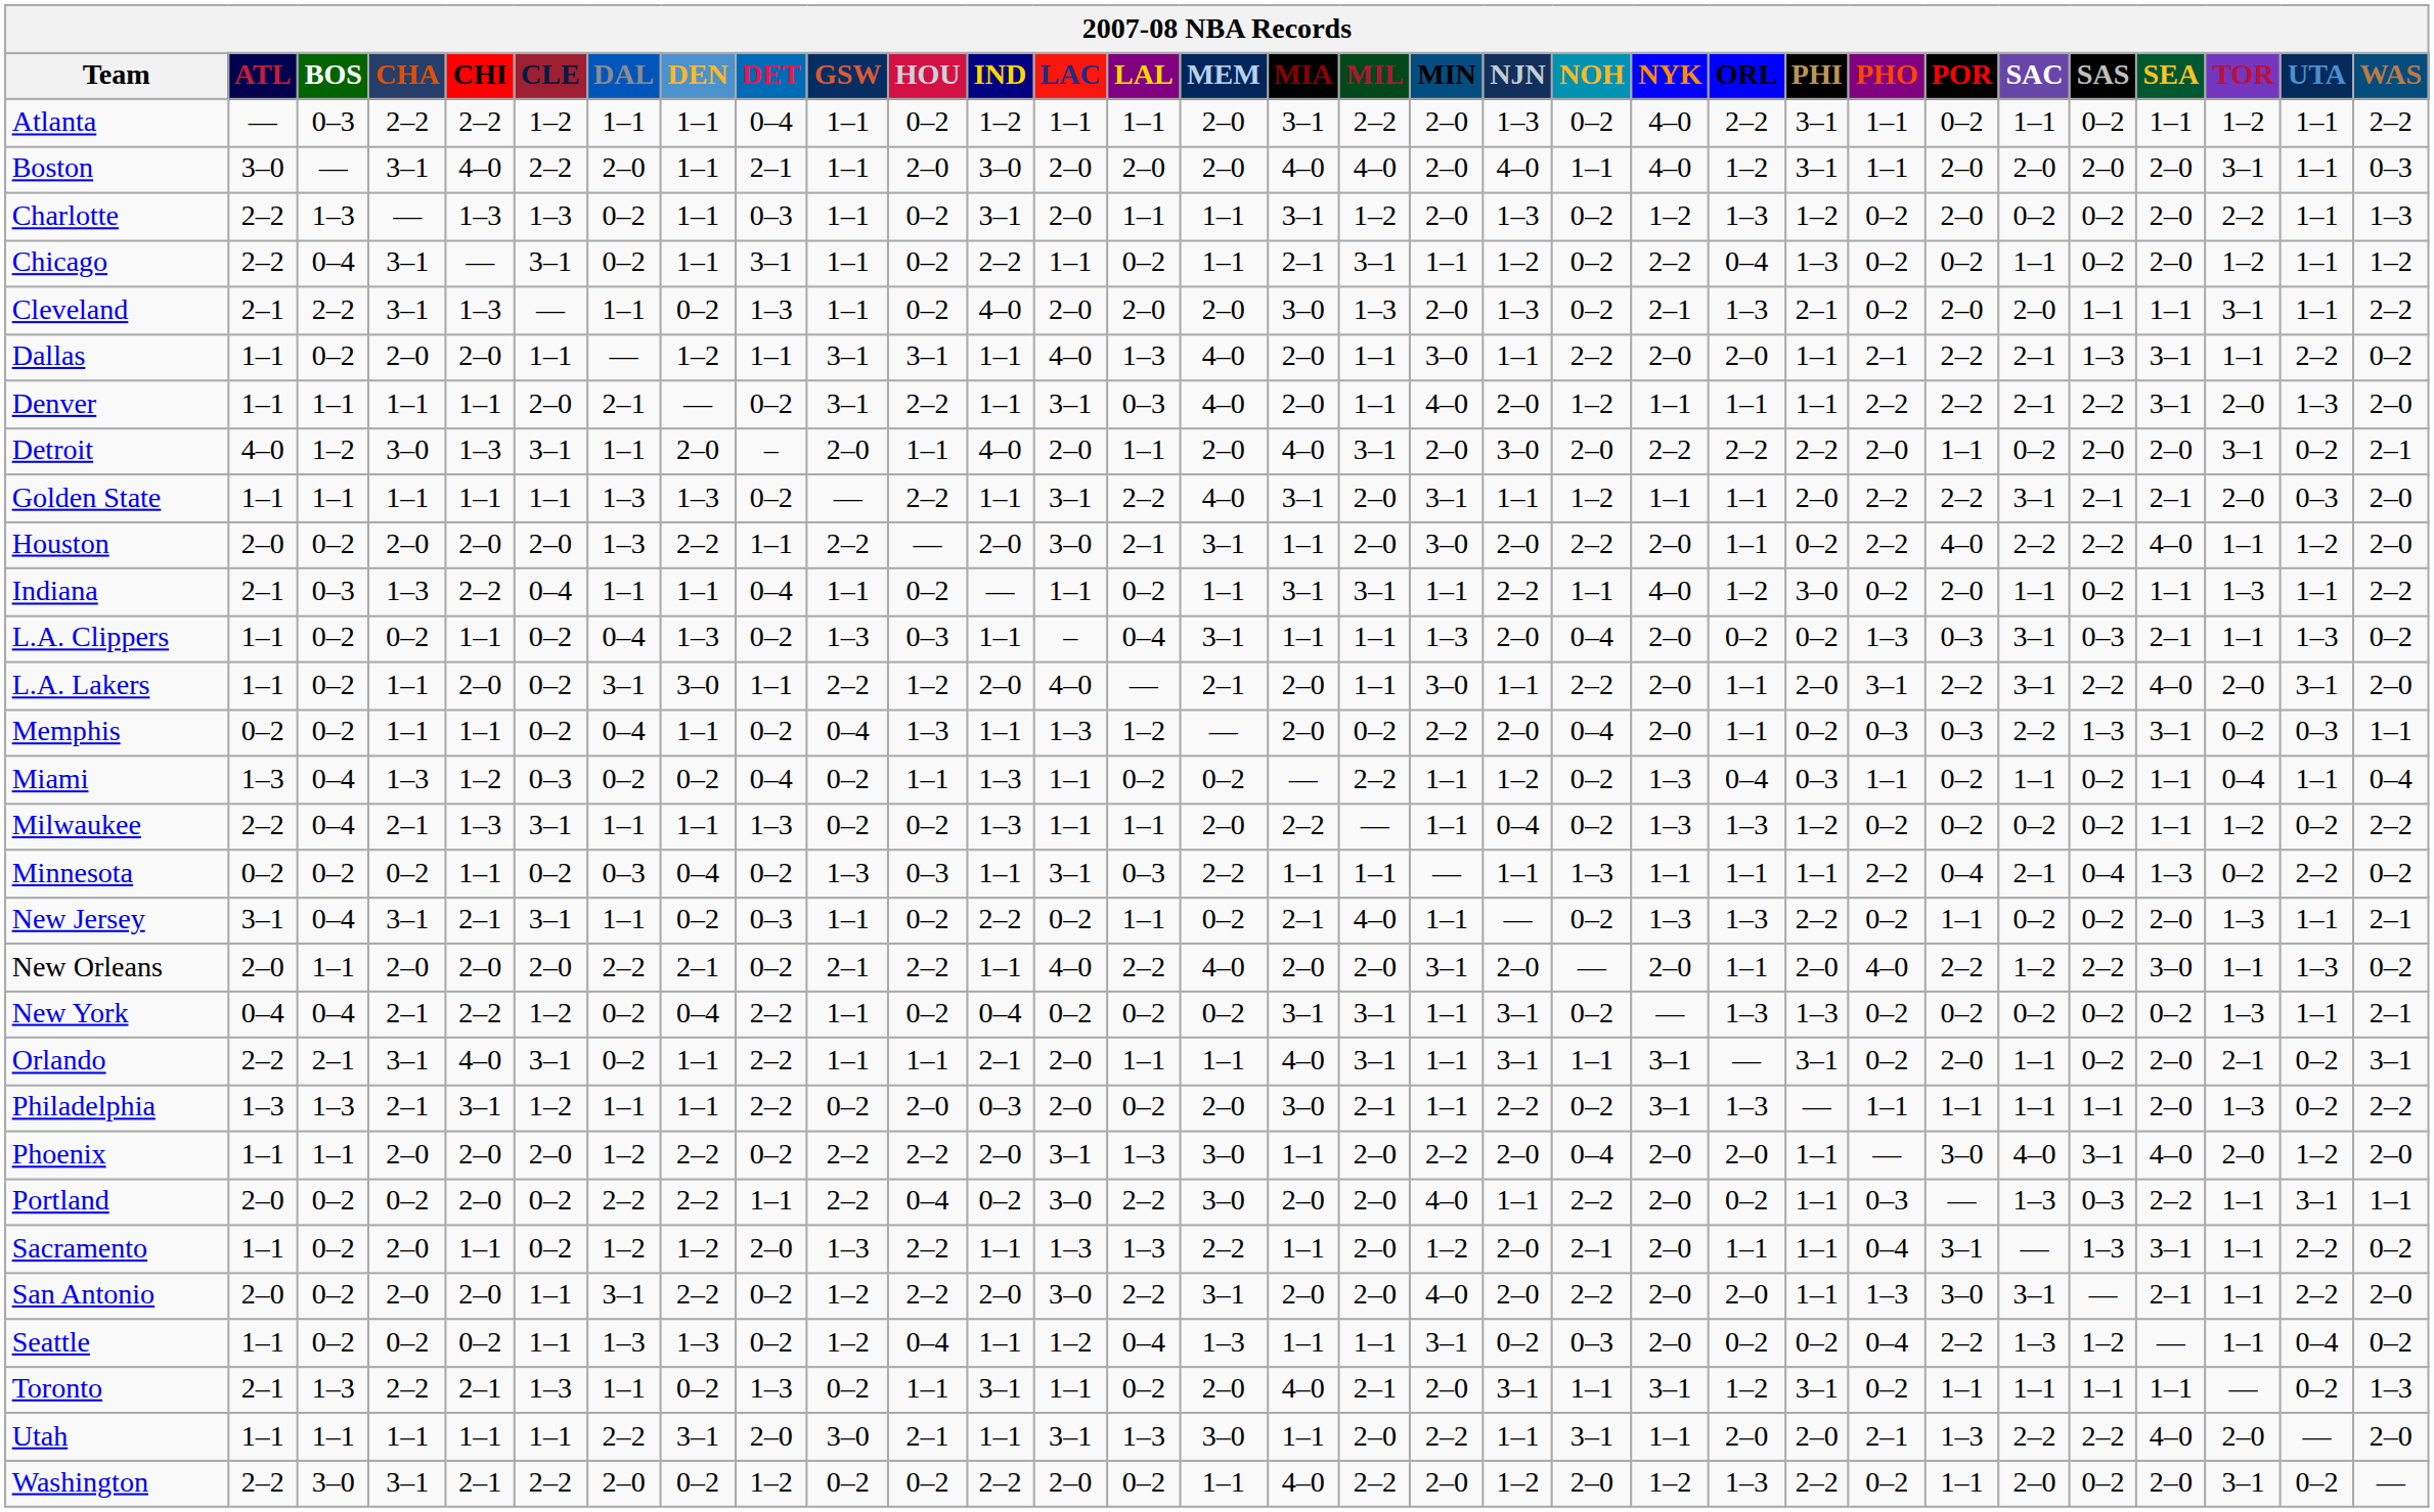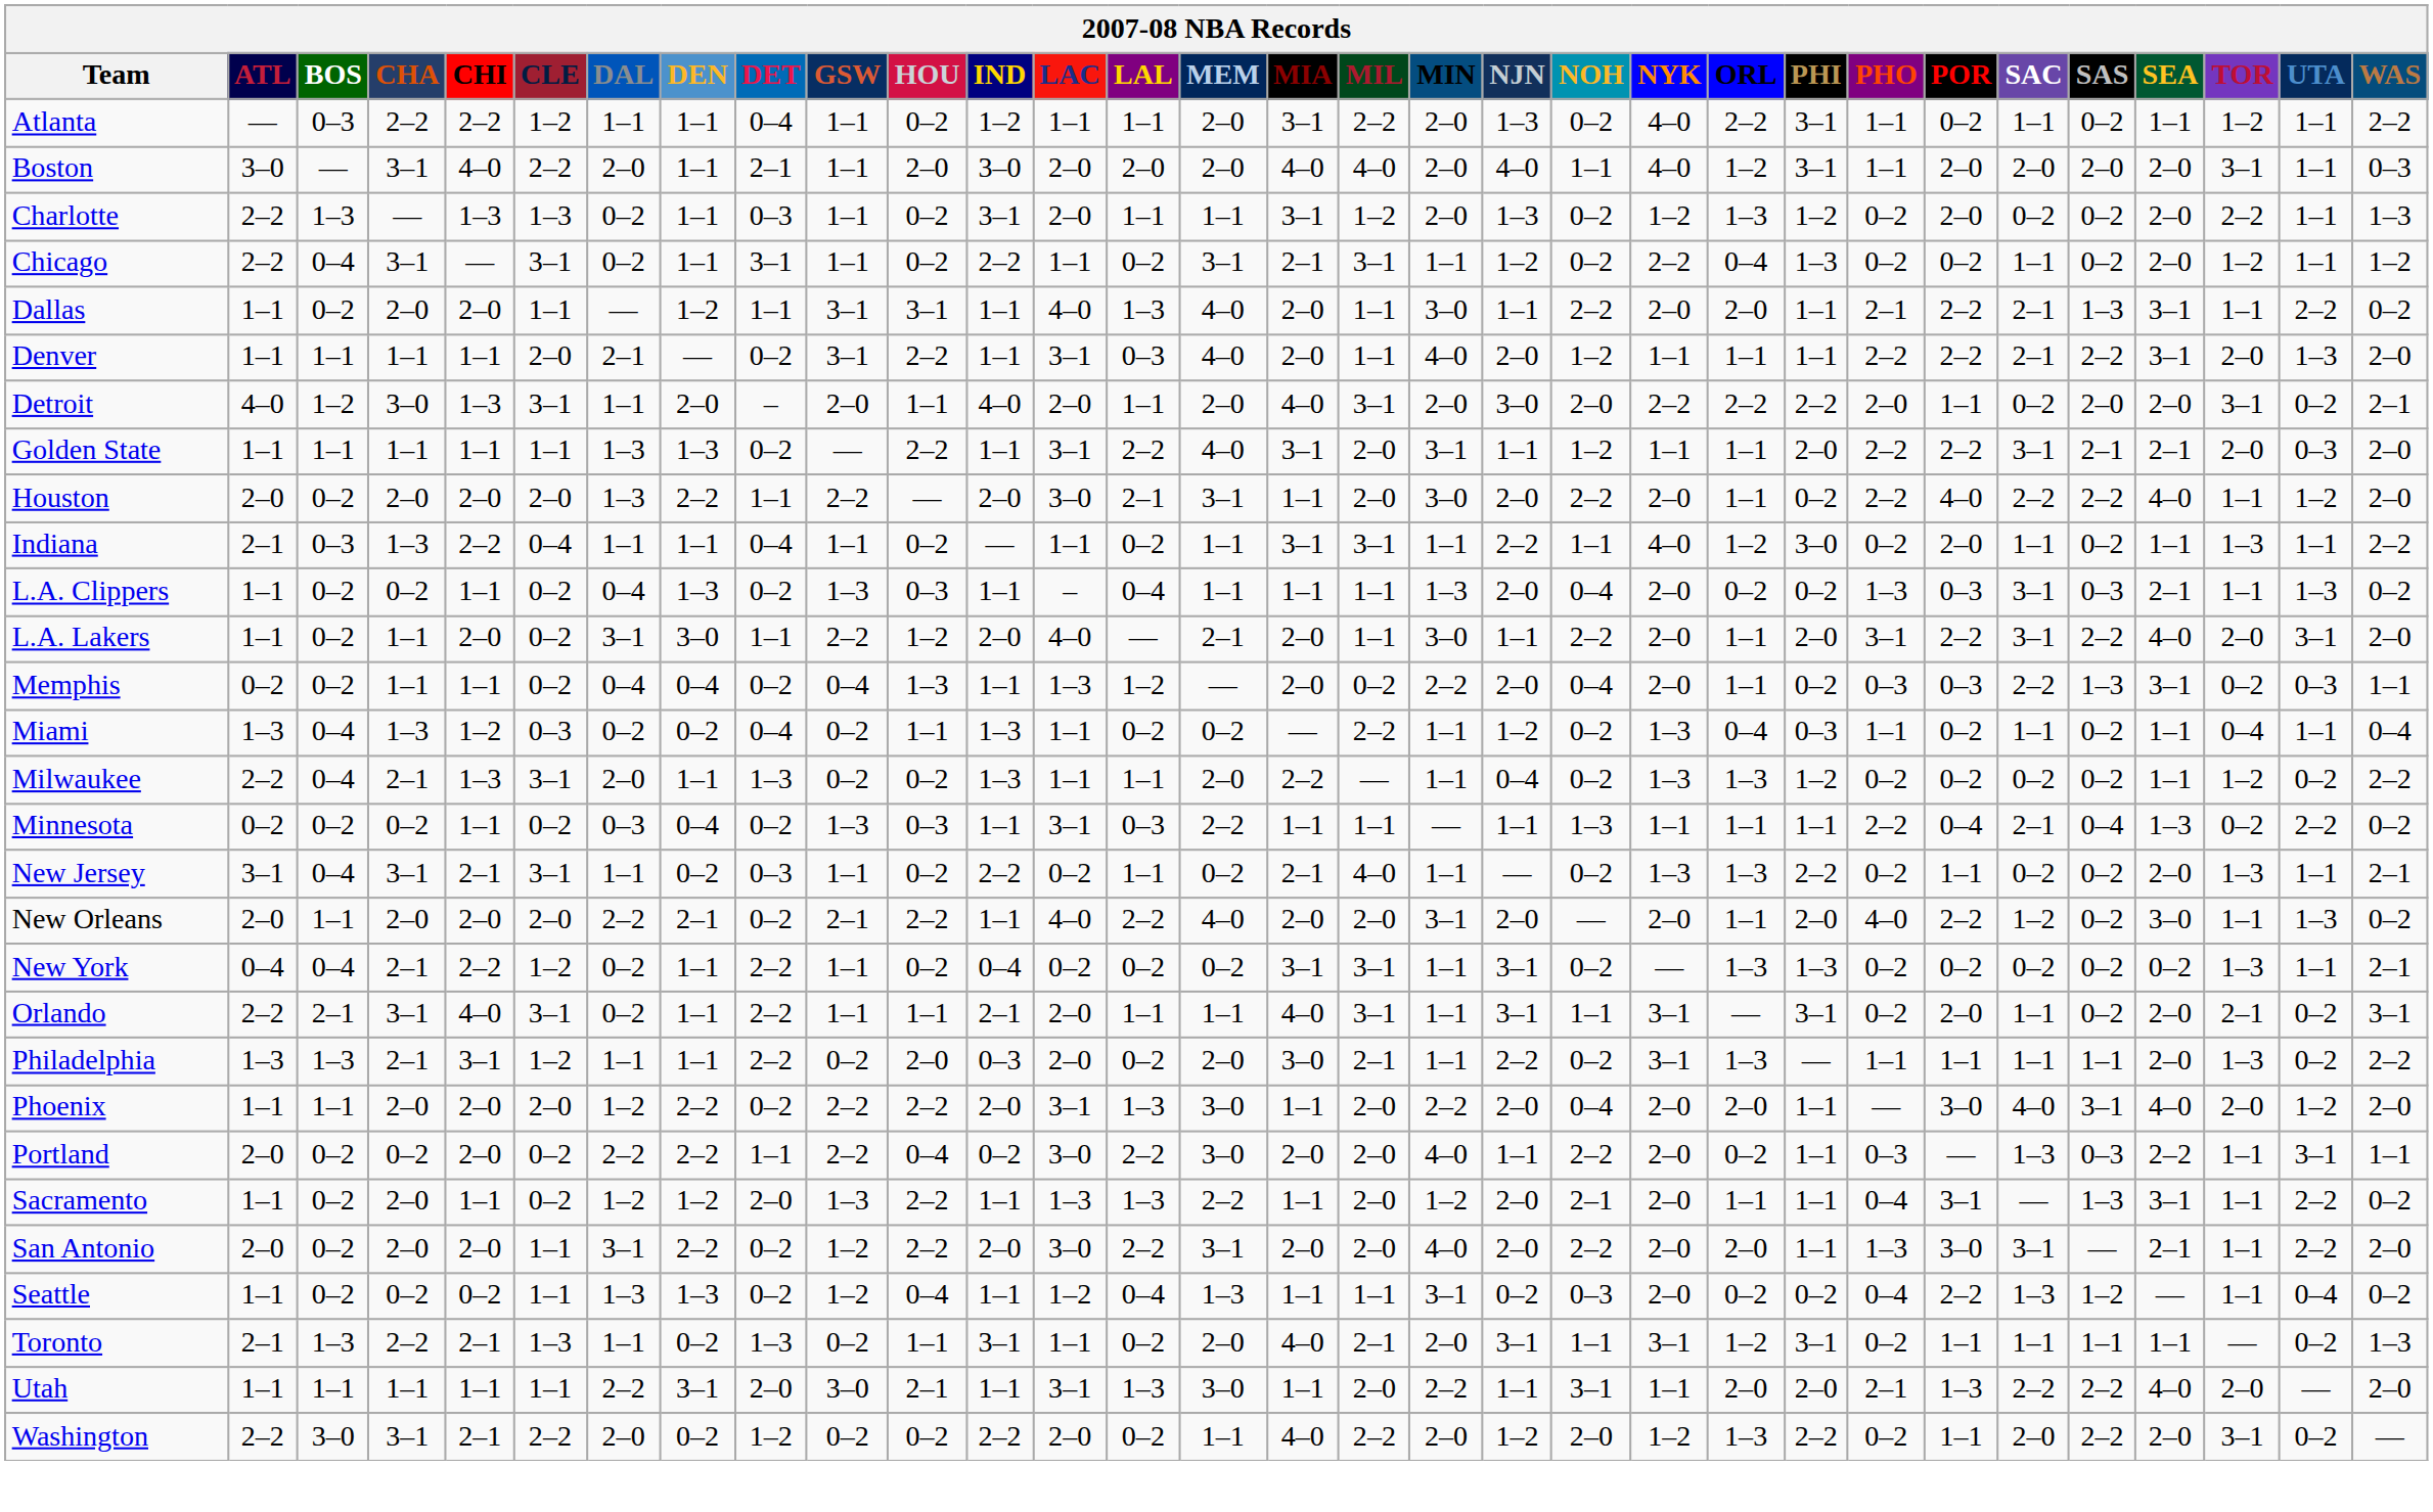Chicago | MEM: 1–1 -> 3–1
- row: Cleveland | 2–1 | 2–2 | 3–1 | 1–3 | — | 1–1 | 0–2 | 1–3 | 1–1 | 0–2 | 4–0 | 2–0 | 2–0 | 2–0 | 3–0 | 1–3 | 2–0 | 1–3 | 0–2 | 2–1 | 1–3 | 2–1 | 0–2 | 2–0 | 2–0 | 1–1 | 1–1 | 3–1 | 1–1 | 2–2
L.A. Clippers | MEM: 3–1 -> 1–1
Memphis | DEN: 1–1 -> 0–4
Milwaukee | DAL: 1–1 -> 2–0
New Orleans | SAS: 2–2 -> 0–2
New York | DEN: 0–4 -> 1–1
Washington | SAS: 0–2 -> 2–2
